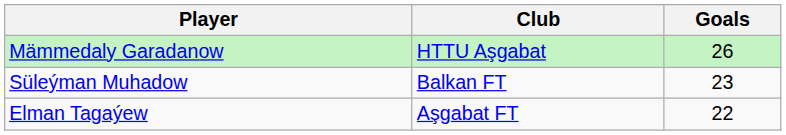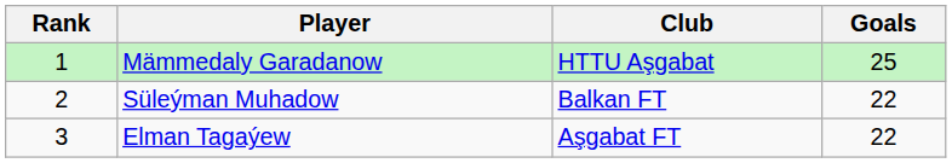+ column: Rank | 1 | 2 | 3
Mämmedaly Garadanow | Goals: 26 -> 25
Süleýman Muhadow | Goals: 23 -> 22
